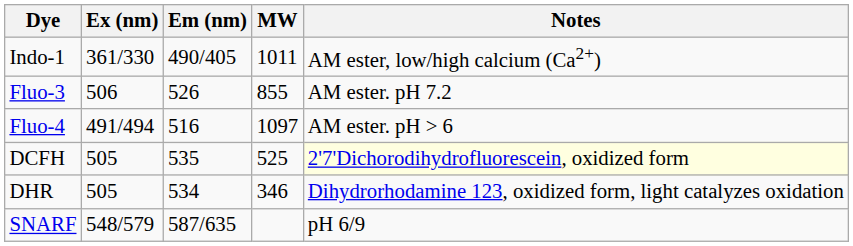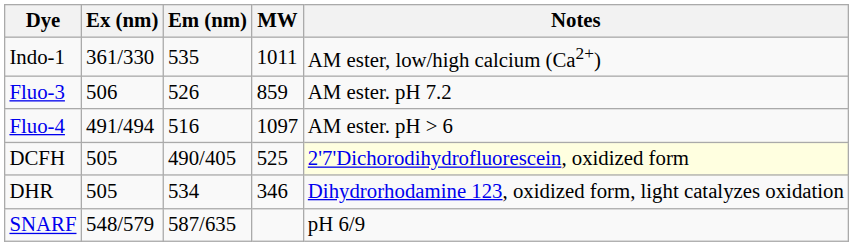Indo-1 | Em (nm): 490/405 -> 535
Fluo-3 | MW: 855 -> 859
DCFH | Em (nm): 535 -> 490/405
